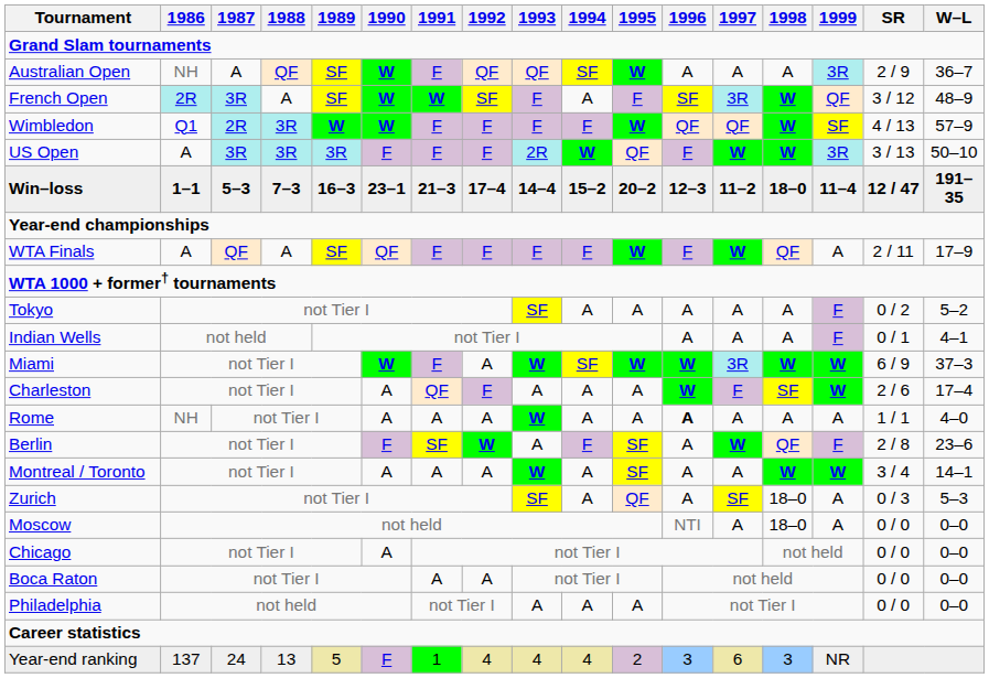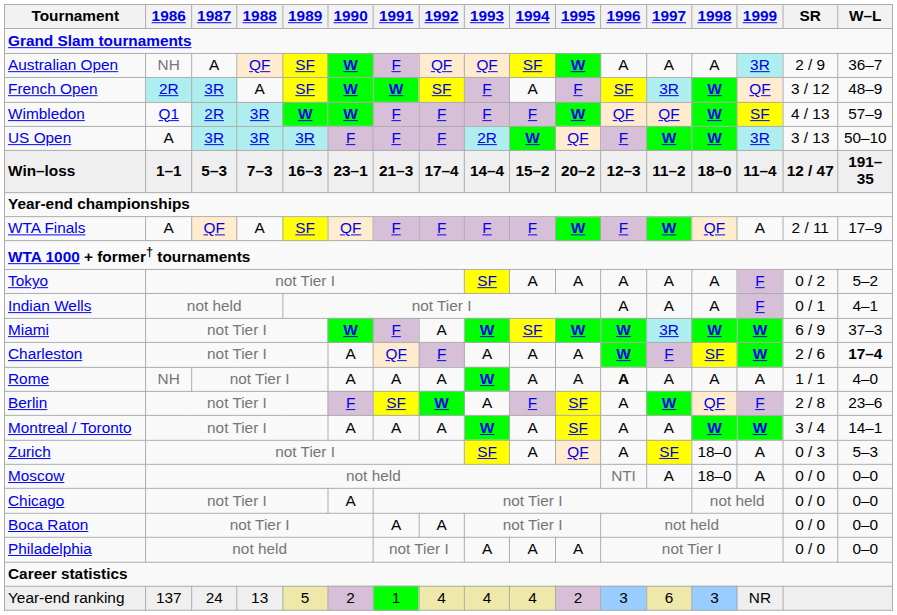Charleston | W–L: normal -> bold
Year-end ranking | 1990: F -> 2
